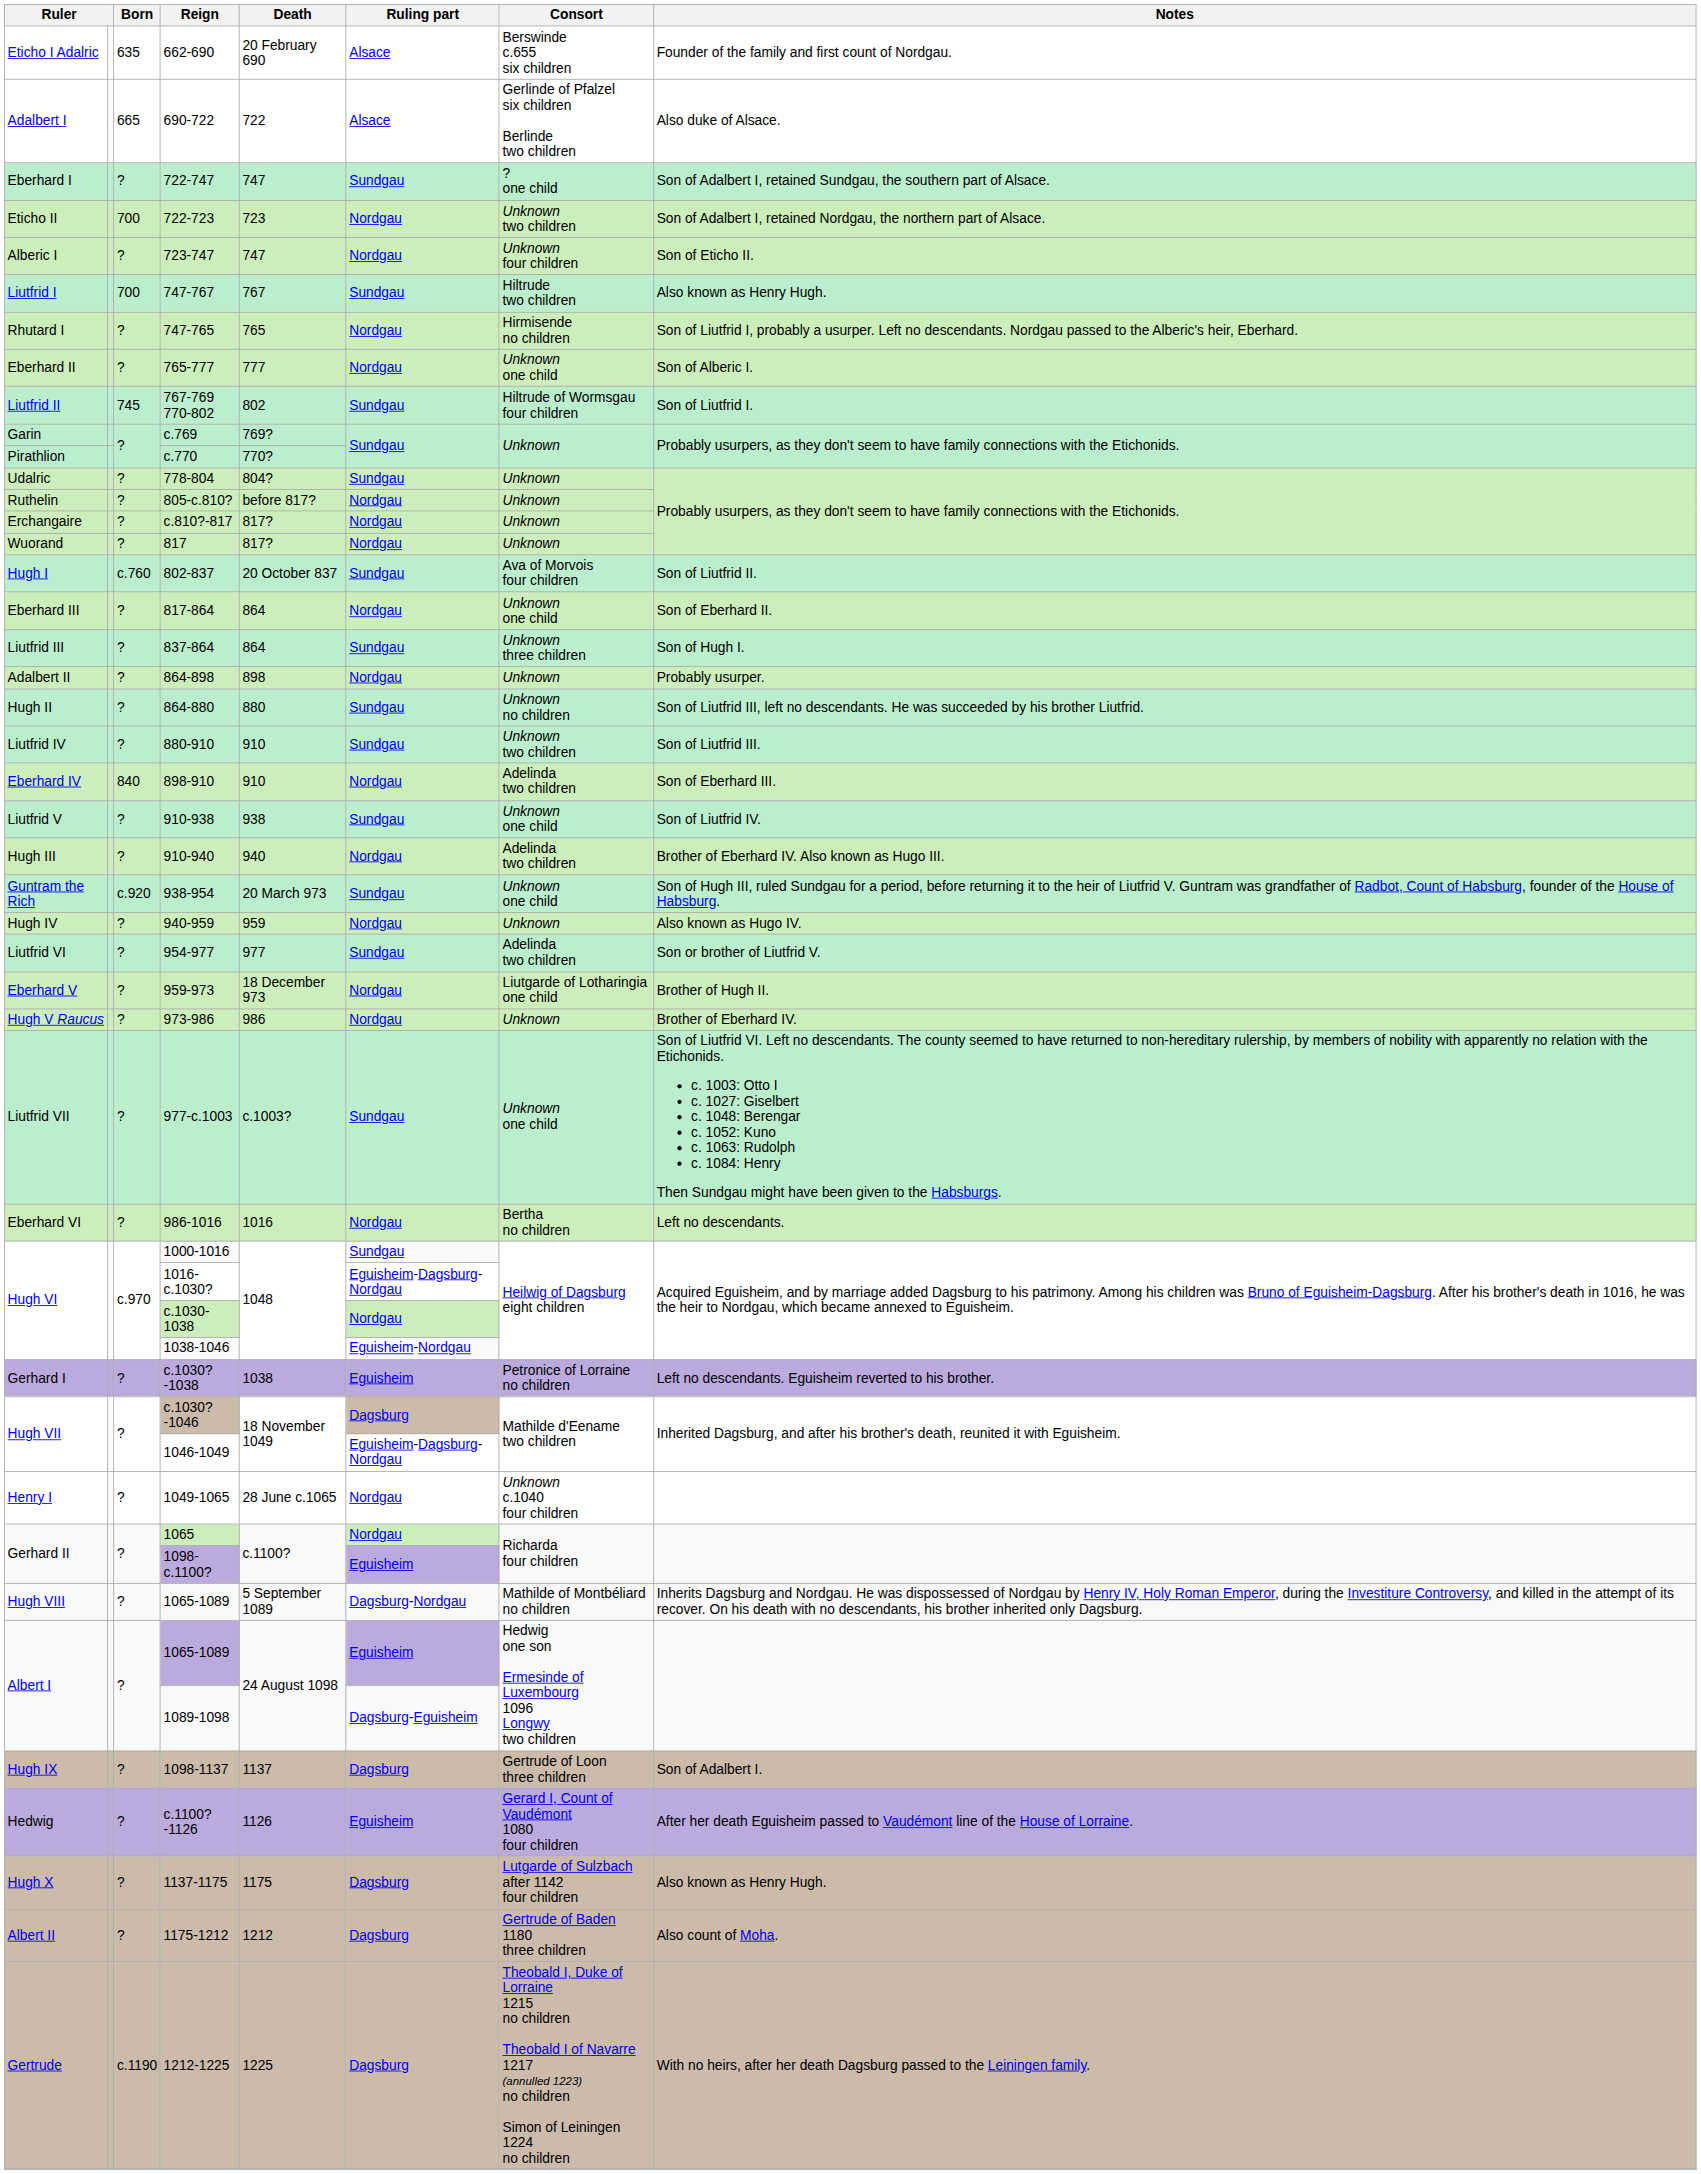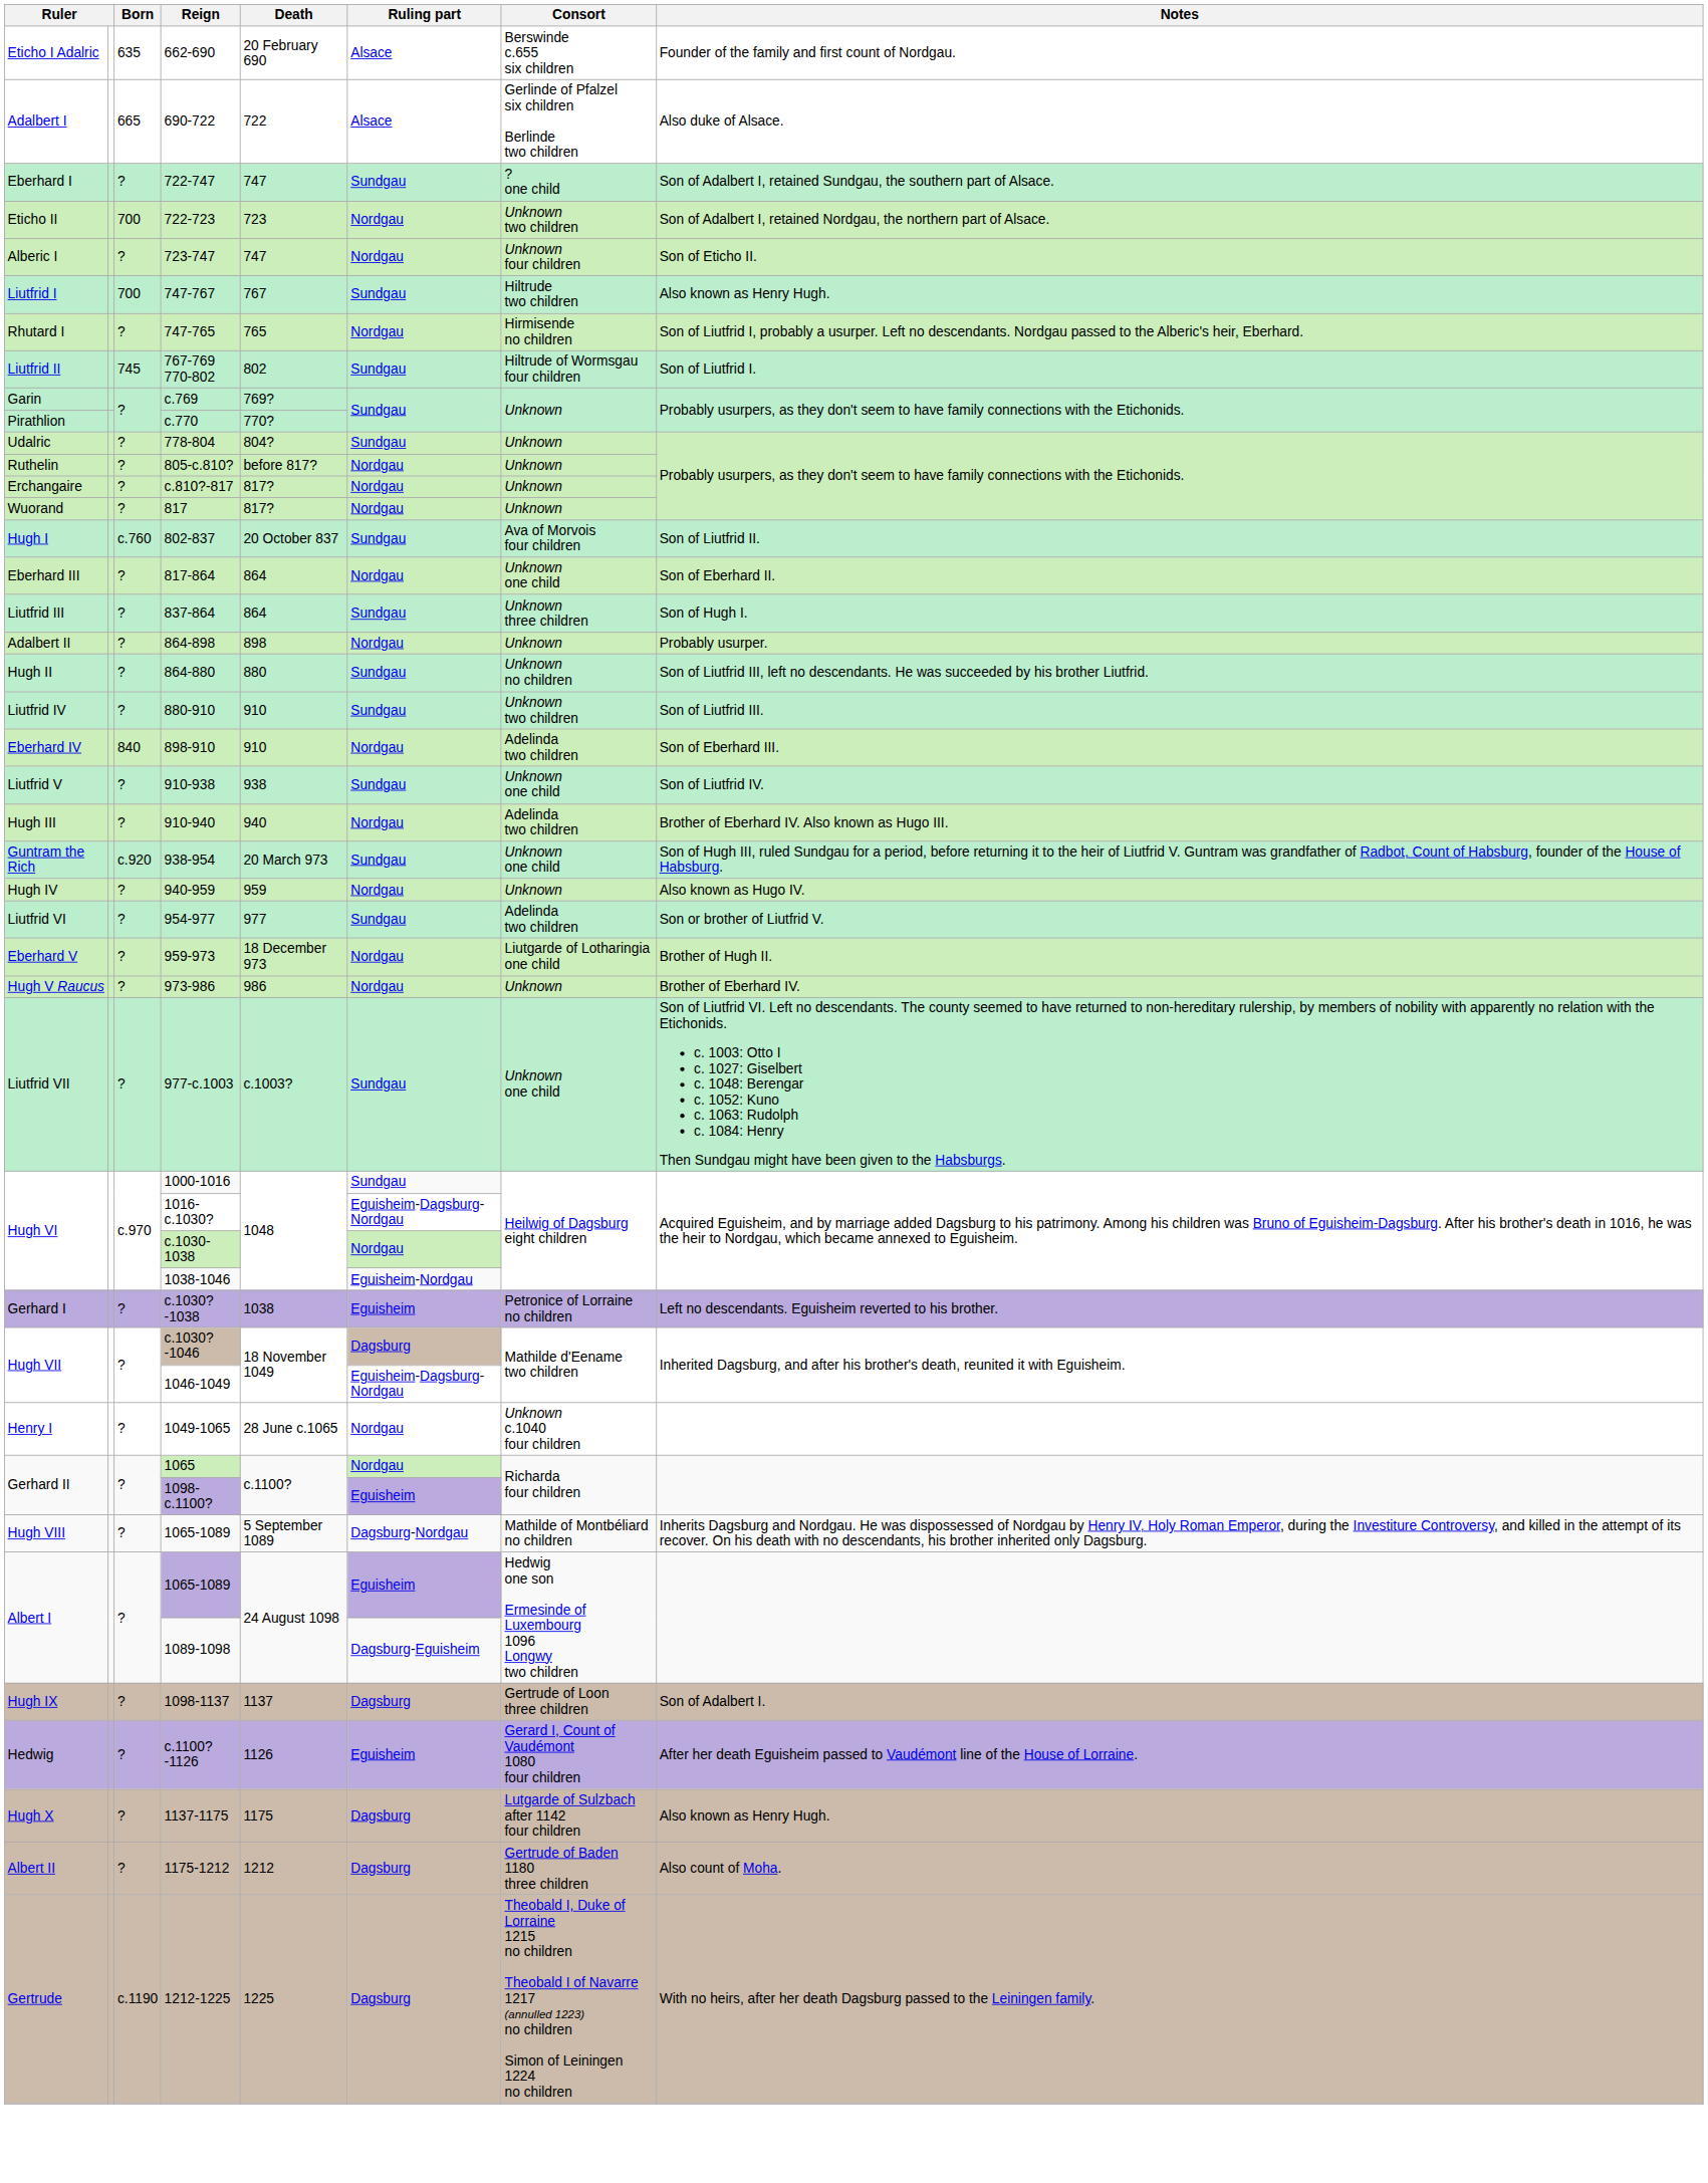- row: Eberhard II | ? | 765-777 | 777 | Nordgau | Unknown one child | Son of Alberic I.
- row: Eberhard VI | ? | 986-1016 | 1016 | Nordgau | Bertha no children | Left no descendants.
